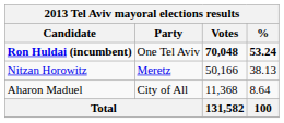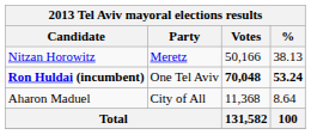rows swapped: Ron Huldai (incumbent) <-> Nitzan Horowitz
